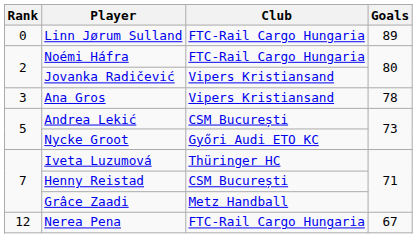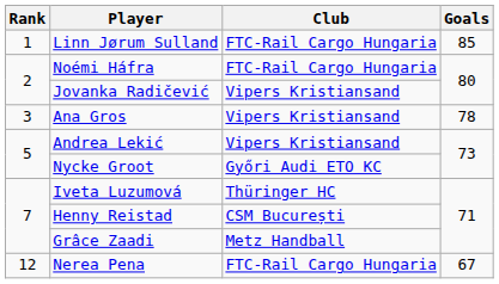Linn Jørum Sulland | Rank: 0 -> 1
Linn Jørum Sulland | Goals: 89 -> 85
Andrea Lekić | Club: CSM București -> Vipers Kristiansand
